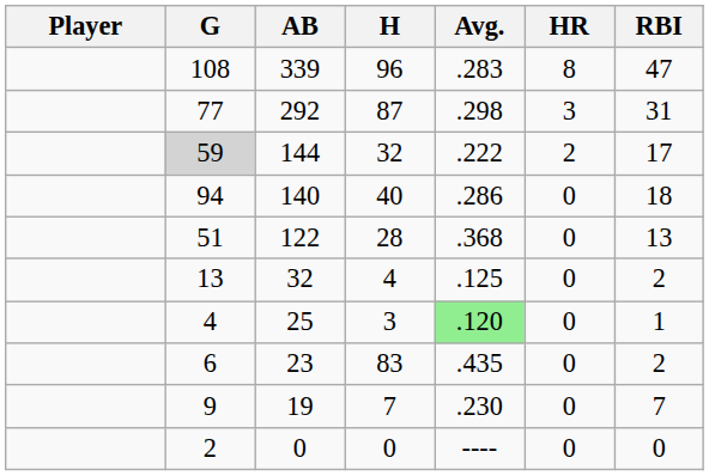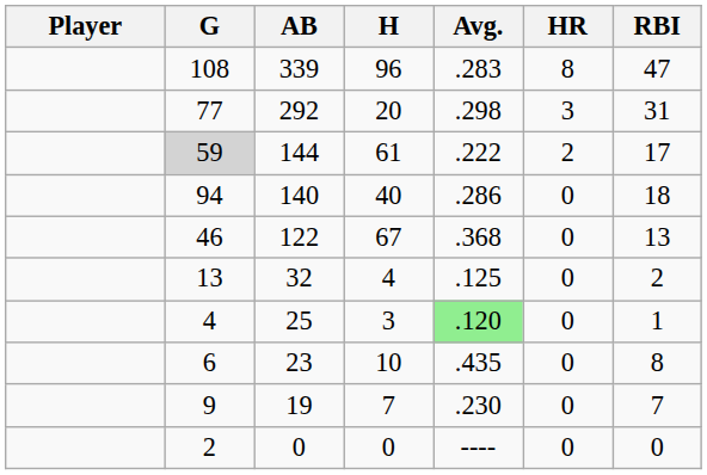292 | H: 87 -> 20
144 | H: 32 -> 61
122 | G: 51 -> 46
122 | H: 28 -> 67
23 | H: 83 -> 10
23 | RBI: 2 -> 8
